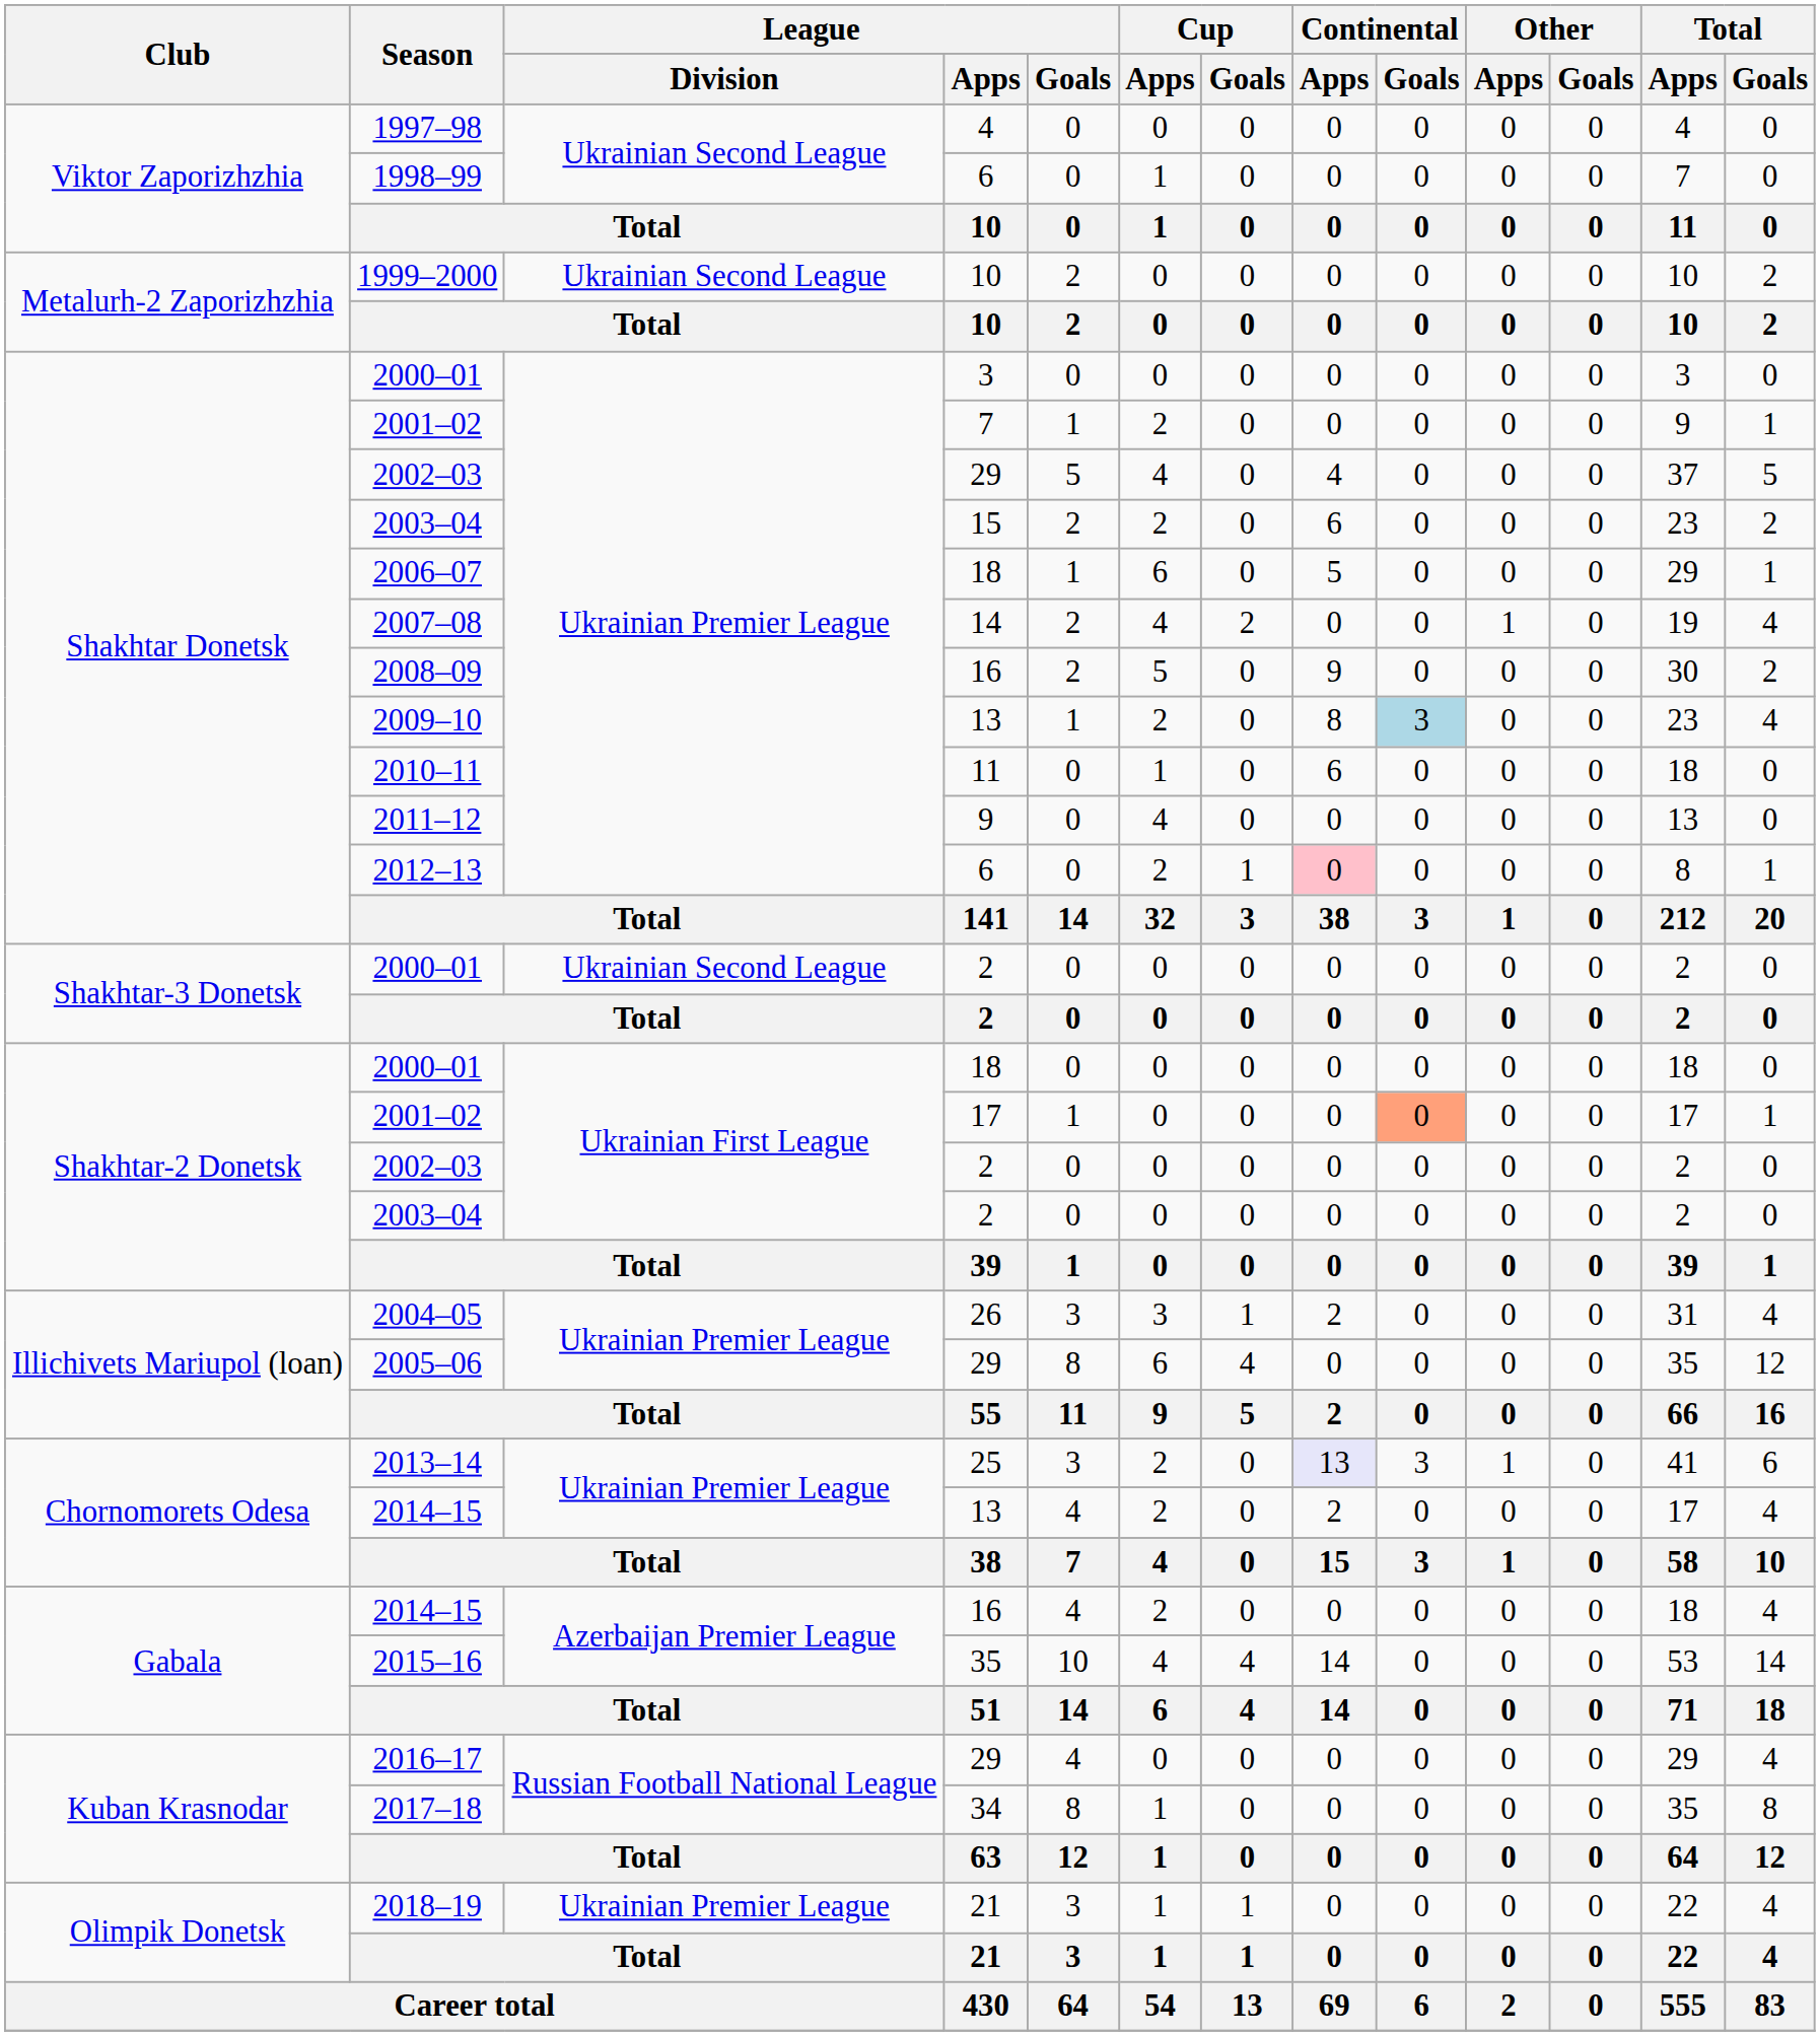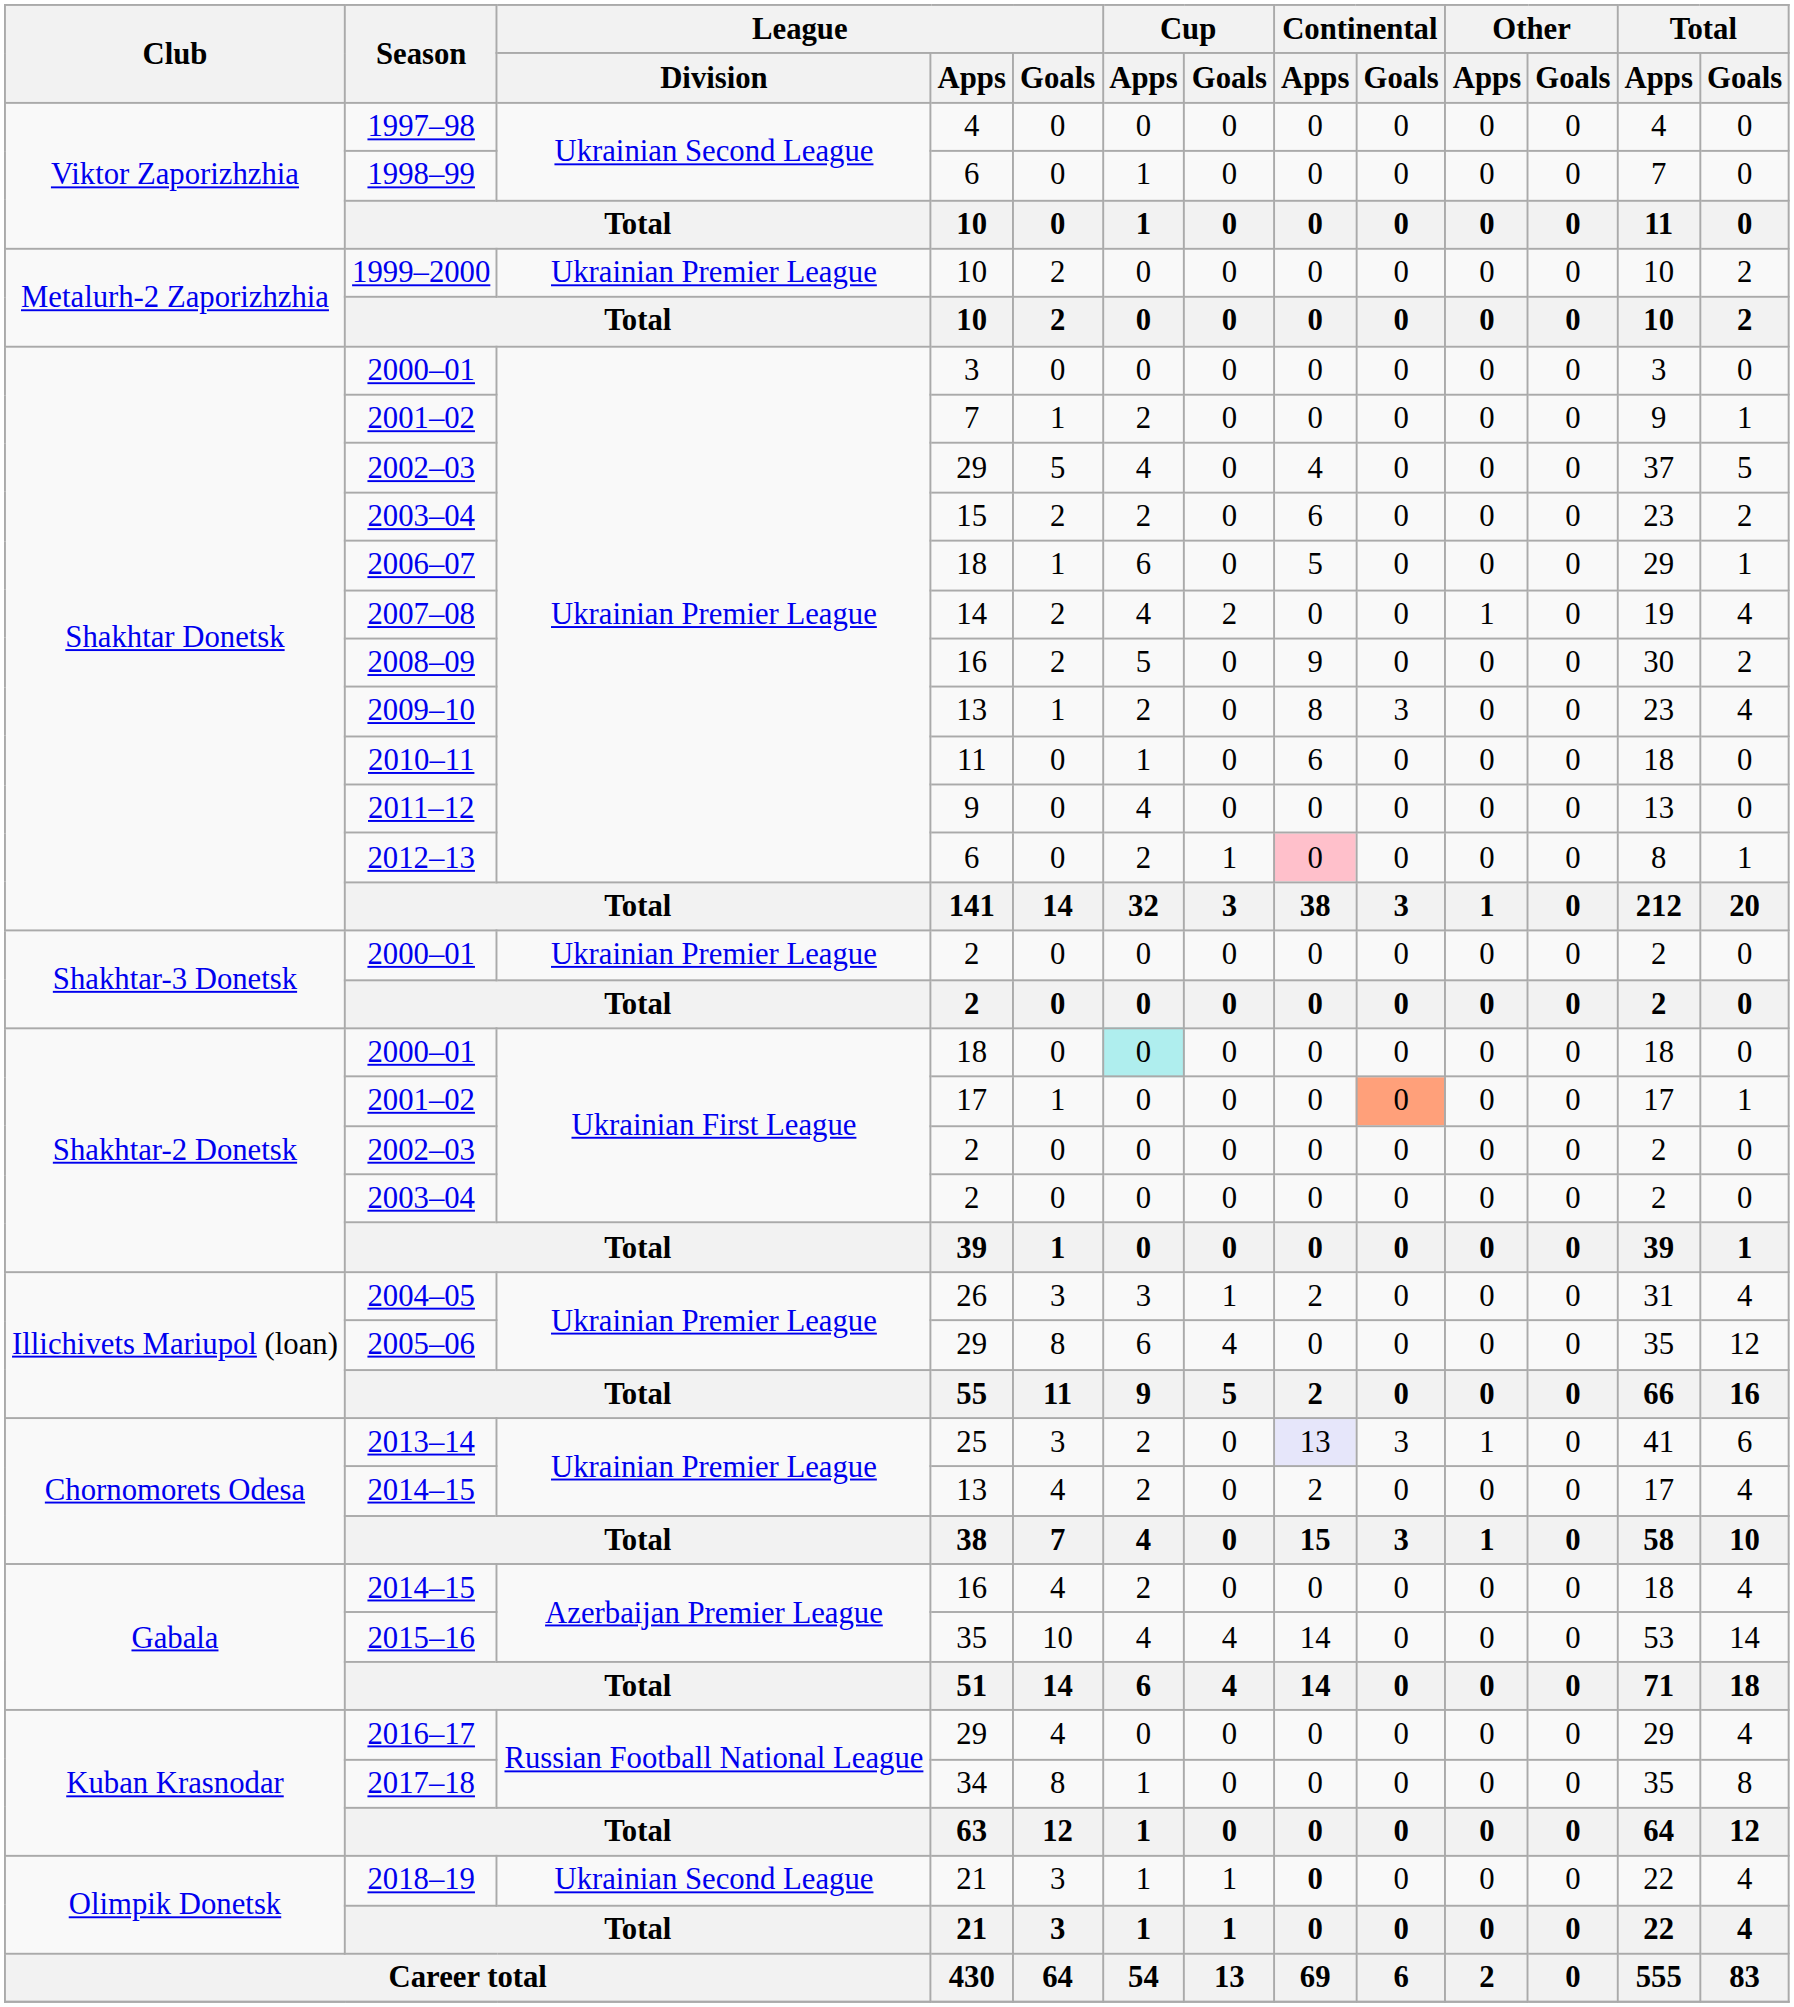1999–2000 | League / Division: Ukrainian Second League -> Ukrainian Premier League
2009–10 | Continental / Goals: lightblue background -> no background
2000–01 / 2 | League / Division: Ukrainian Second League -> Ukrainian Premier League
2000–01 / 18 | Cup / Apps: no background -> paleturquoise background
2018–19 | League / Division: Ukrainian Premier League -> Ukrainian Second League
2018–19 | Continental / Apps: normal -> bold
